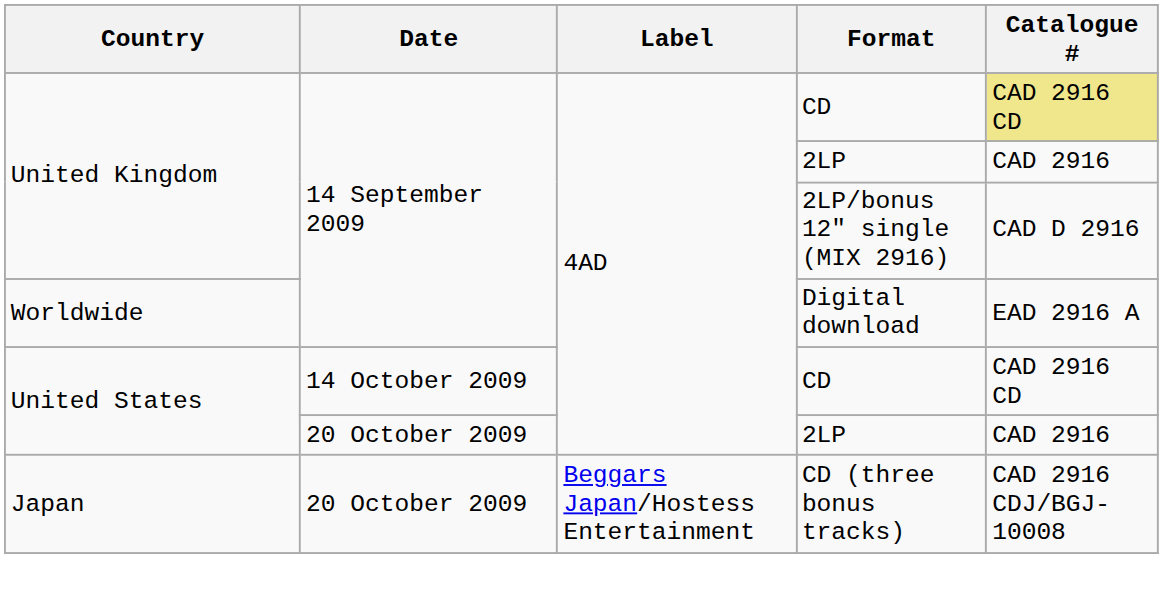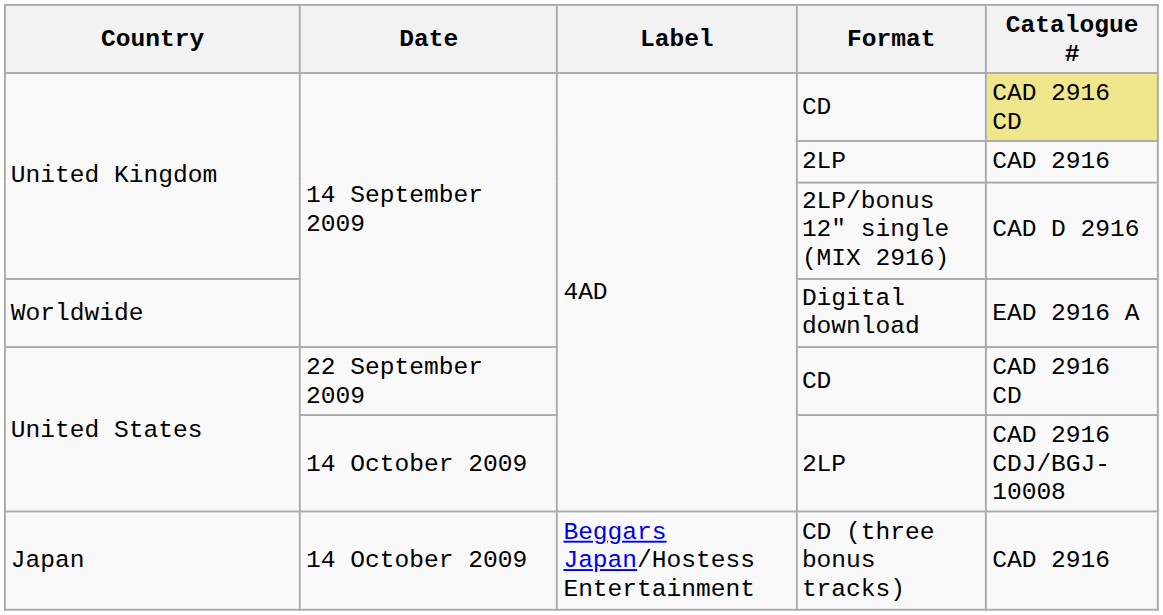United States / CD | Date: 14 October 2009 -> 22 September 2009
United States / 2LP | Date: 20 October 2009 -> 14 October 2009
United States / 2LP | Catalogue #: CAD 2916 -> CAD 2916 CDJ/BGJ-10008
CD (three bonus tracks) | Date: 20 October 2009 -> 14 October 2009
CD (three bonus tracks) | Catalogue #: CAD 2916 CDJ/BGJ-10008 -> CAD 2916
